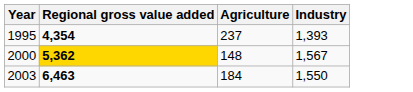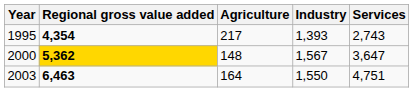+ column: Services | 2,743 | 3,647 | 4,751
1995 | Agriculture: 237 -> 217
2003 | Agriculture: 184 -> 164
